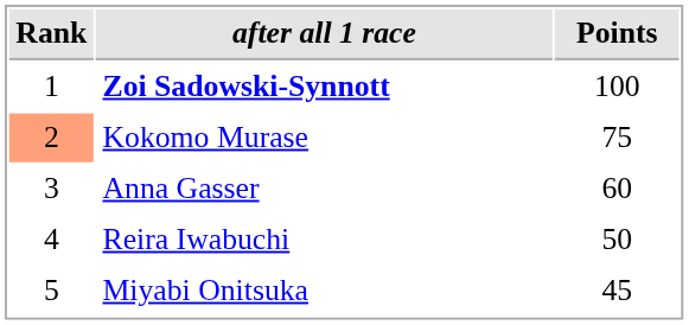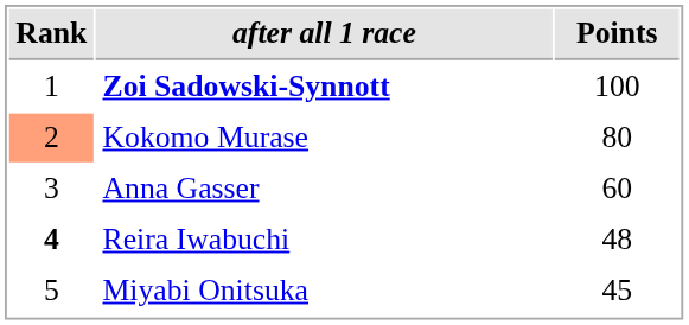Kokomo Murase | Points: 75 -> 80
Reira Iwabuchi | Rank: normal -> bold
Reira Iwabuchi | Points: 50 -> 48
